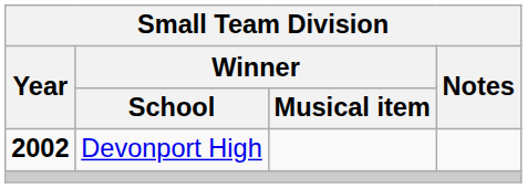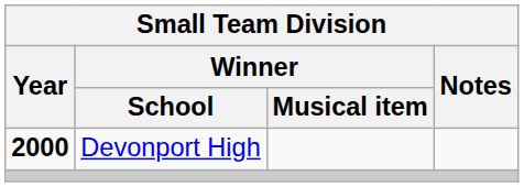Devonport High | Year: 2002 -> 2000
